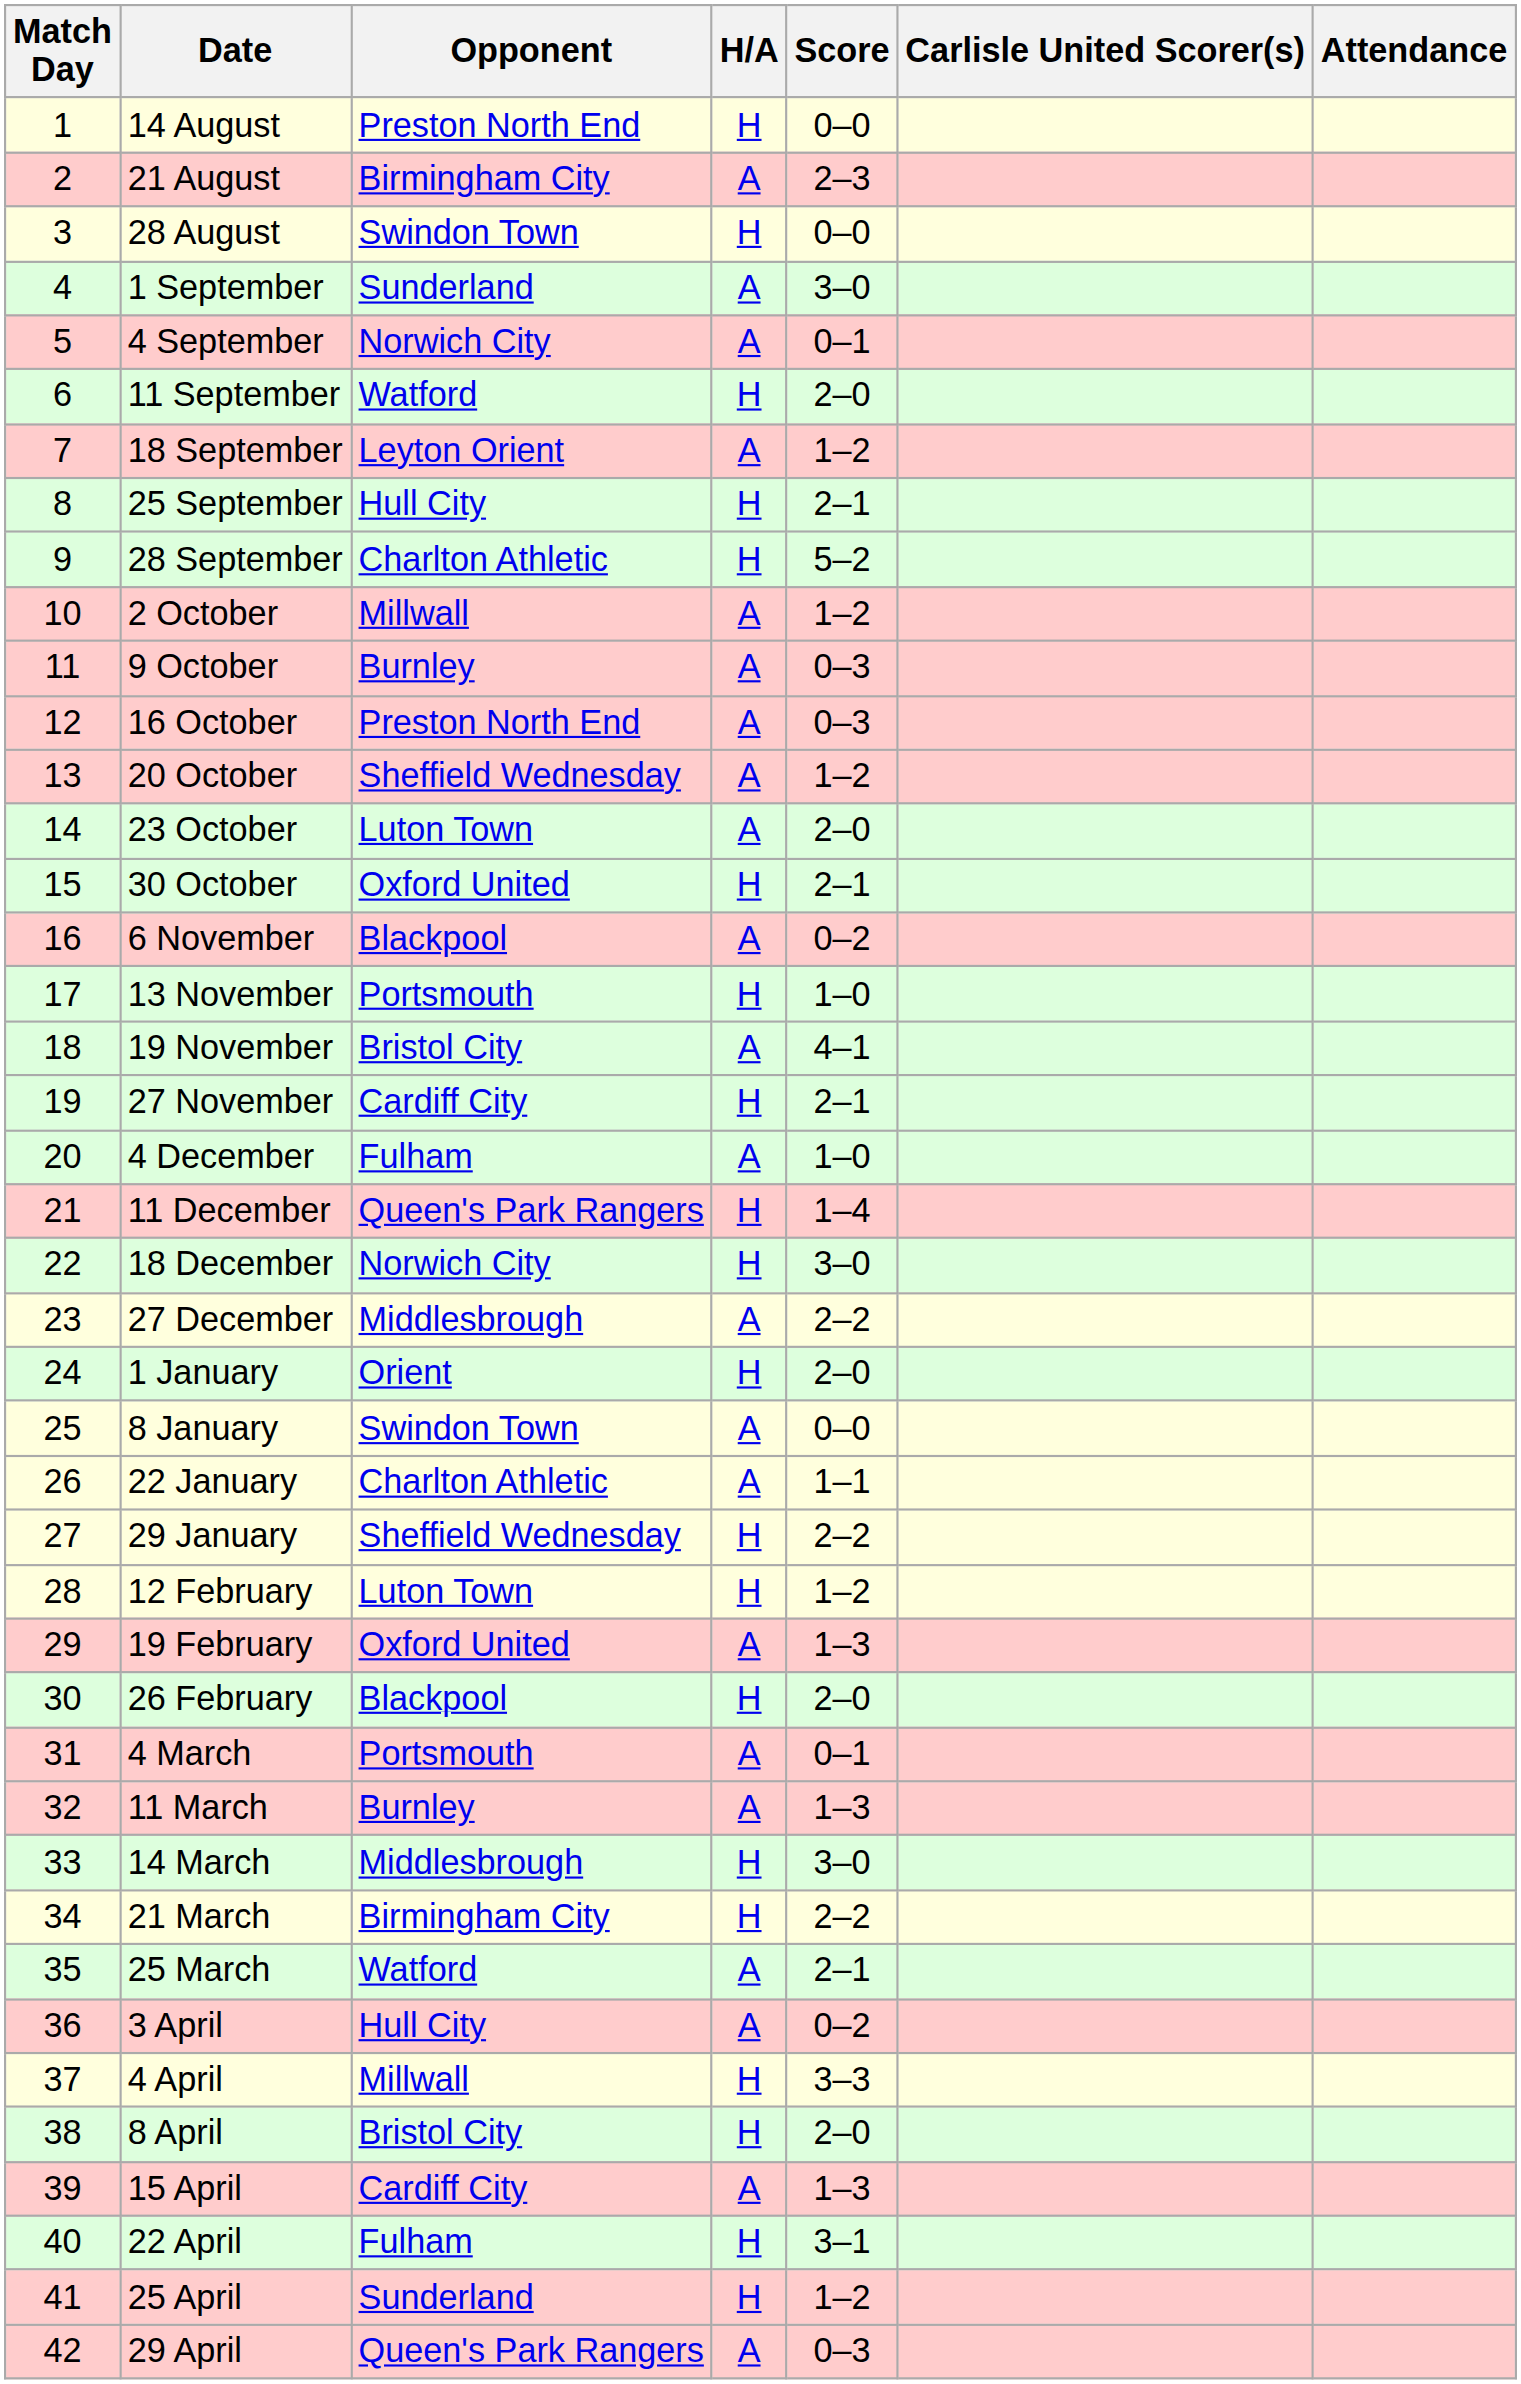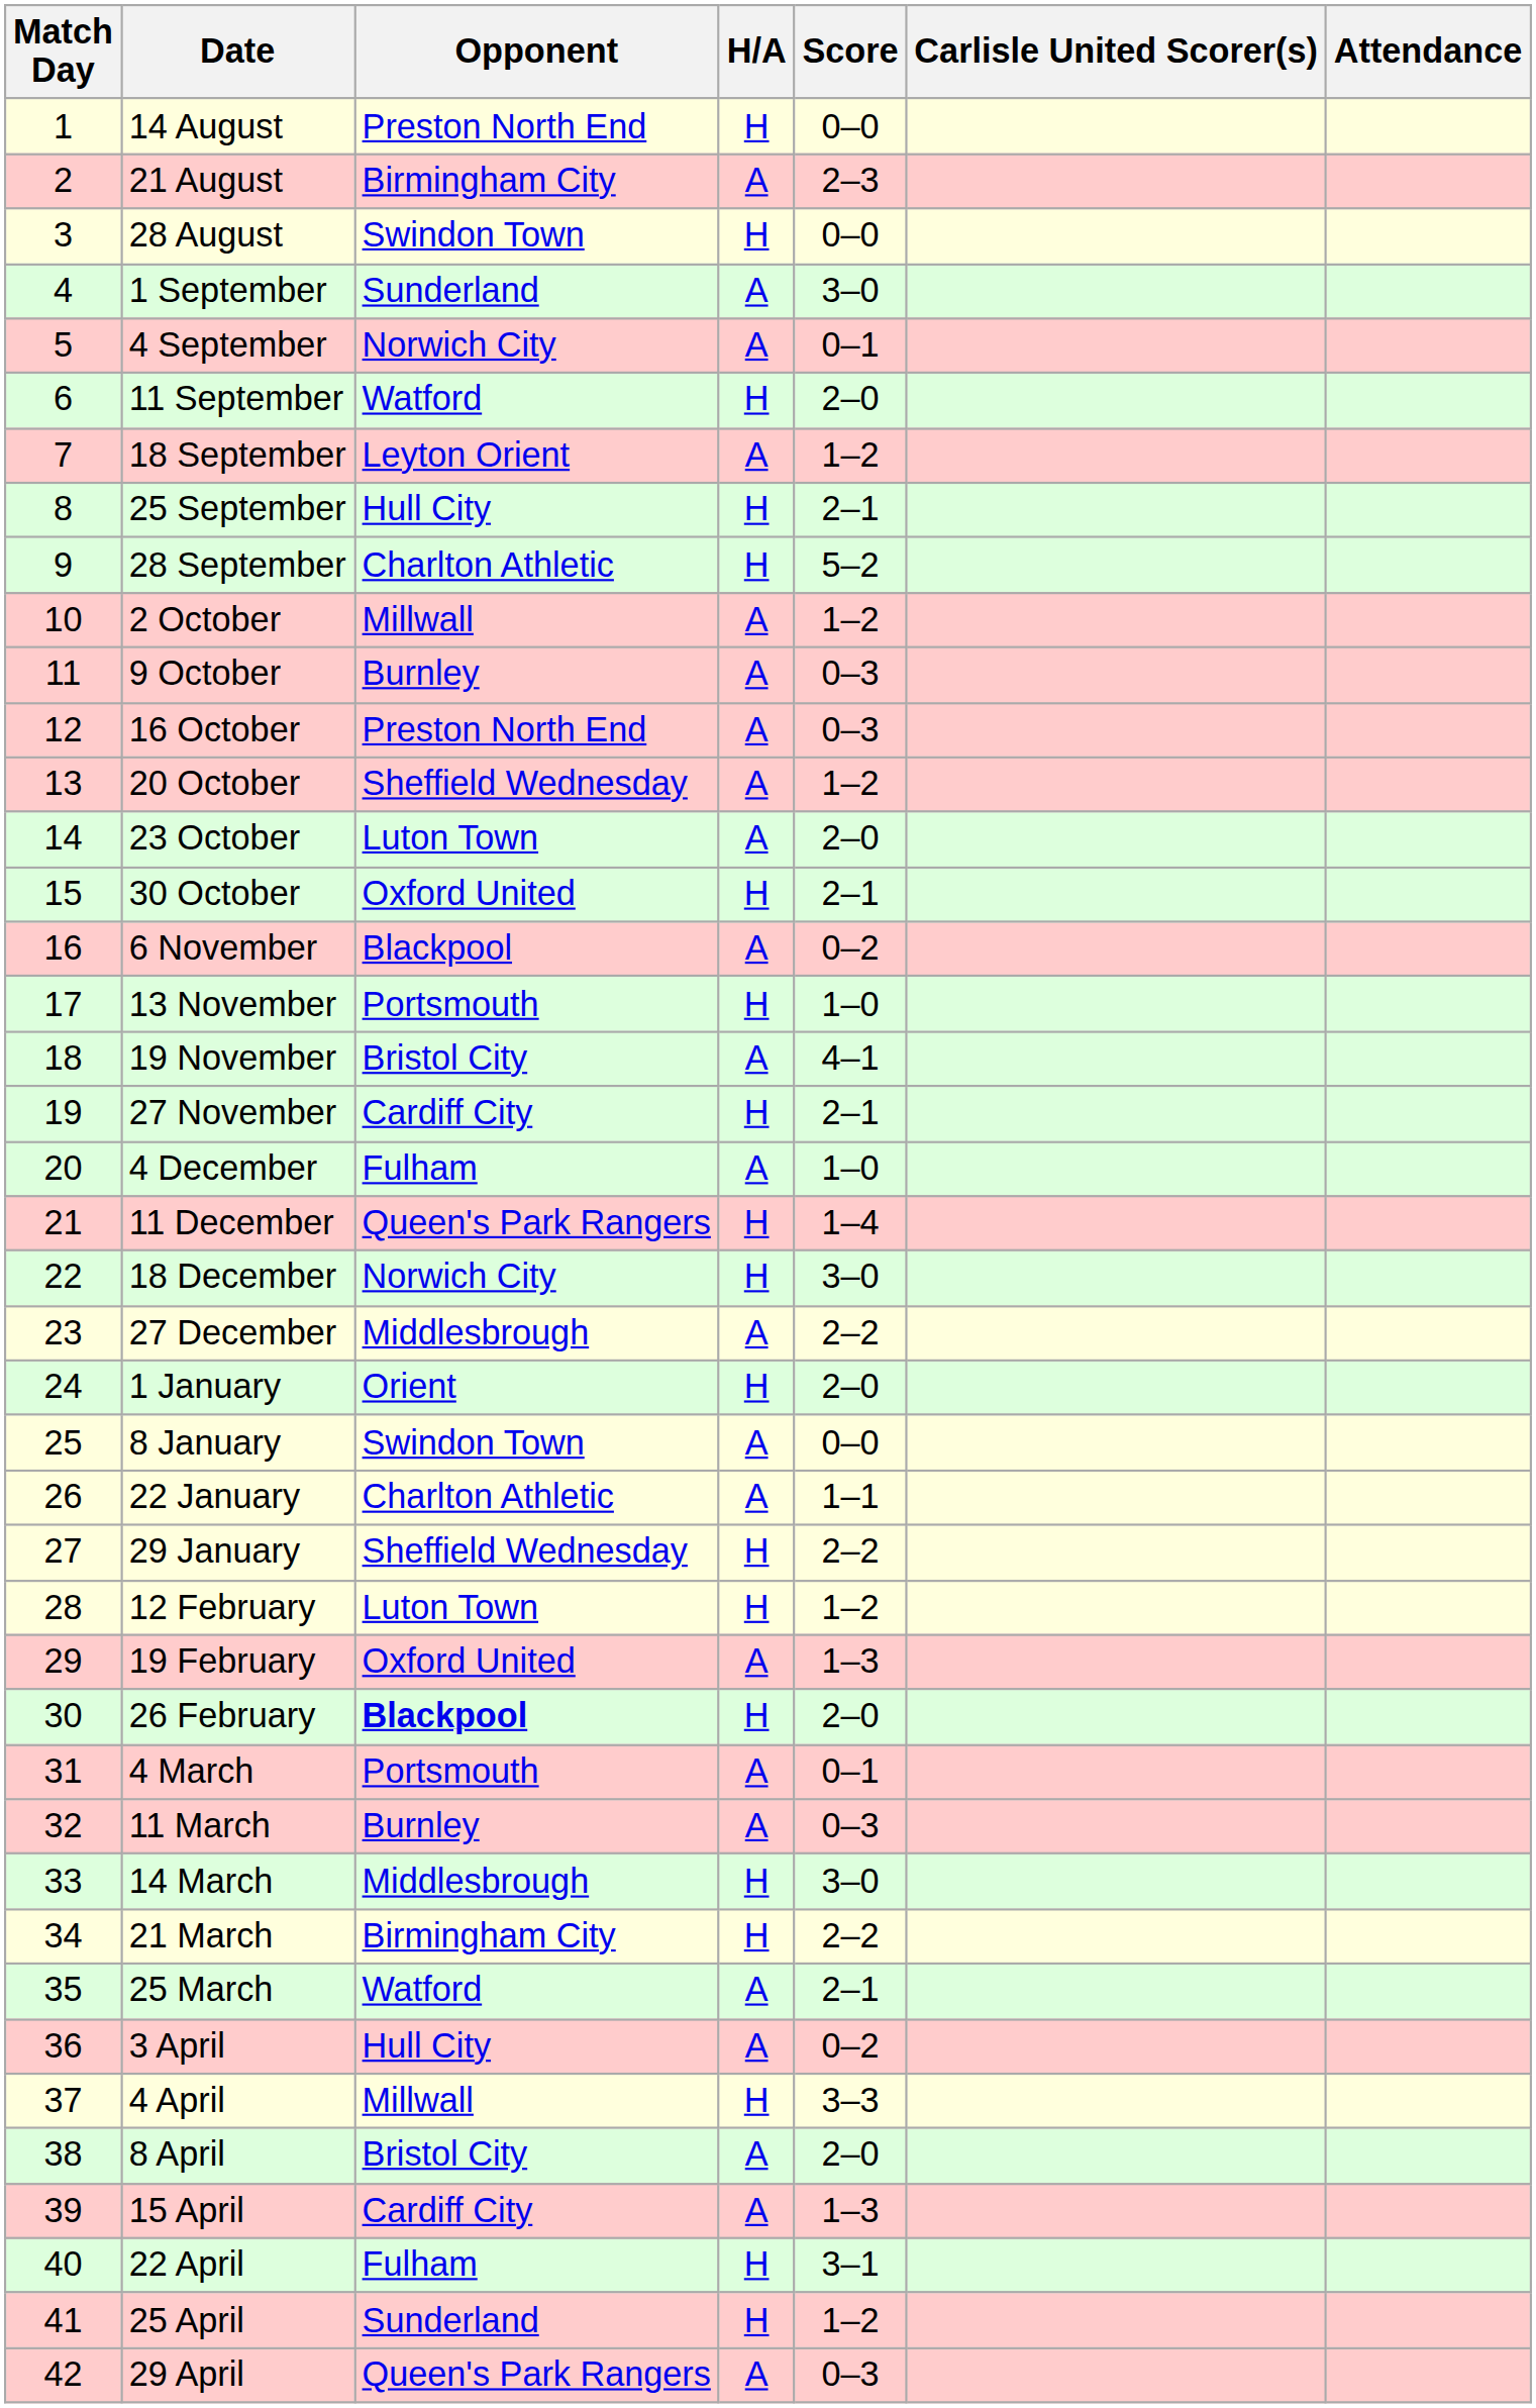26 February | Opponent: normal -> bold
11 March | Score: 1–3 -> 0–3
8 April | H/A: H -> A
